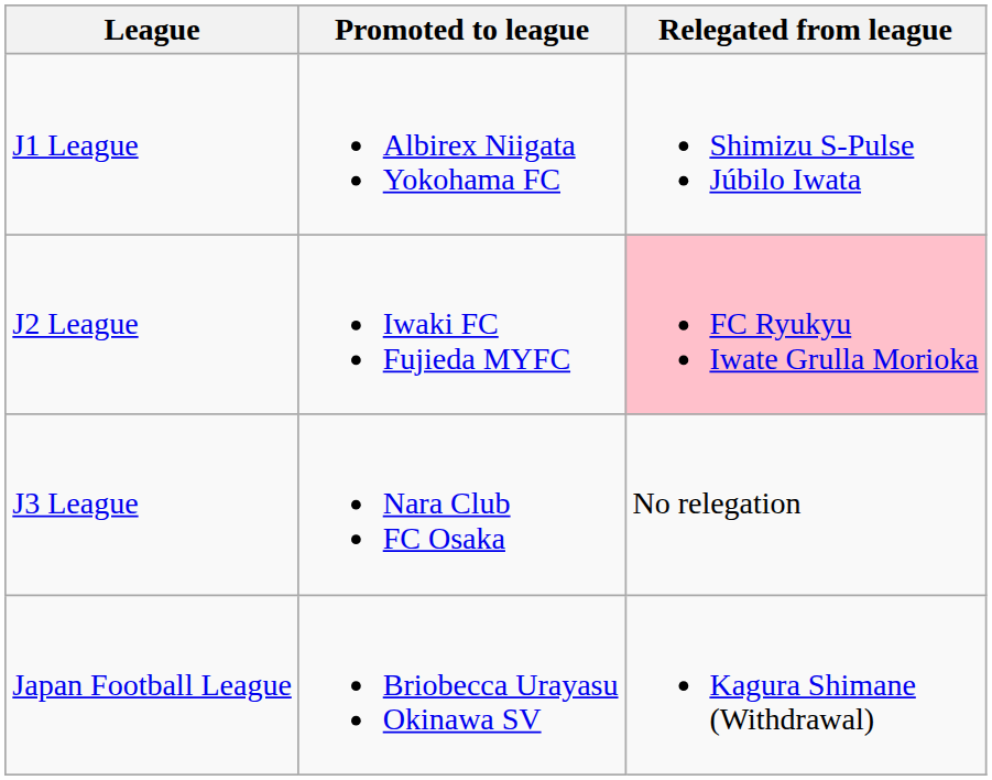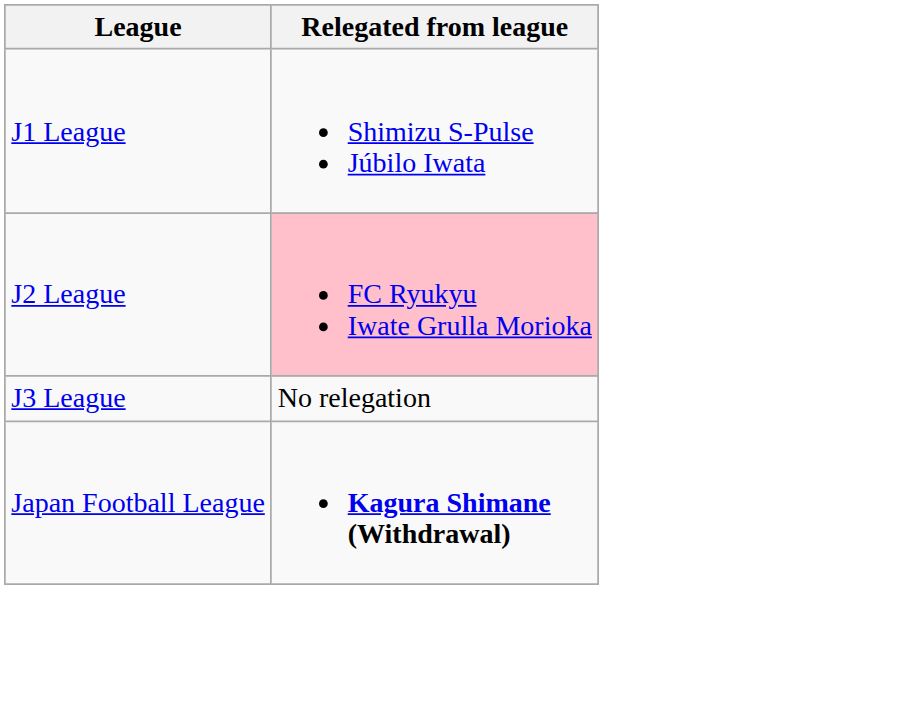- column: Promoted to league | Albirex Niigata Yokohama FC | Iwaki FC Fujieda MYFC | Nara Club FC Osaka | Briobecca Urayasu Okinawa SV
Japan Football League | Relegated from league: normal -> bold
